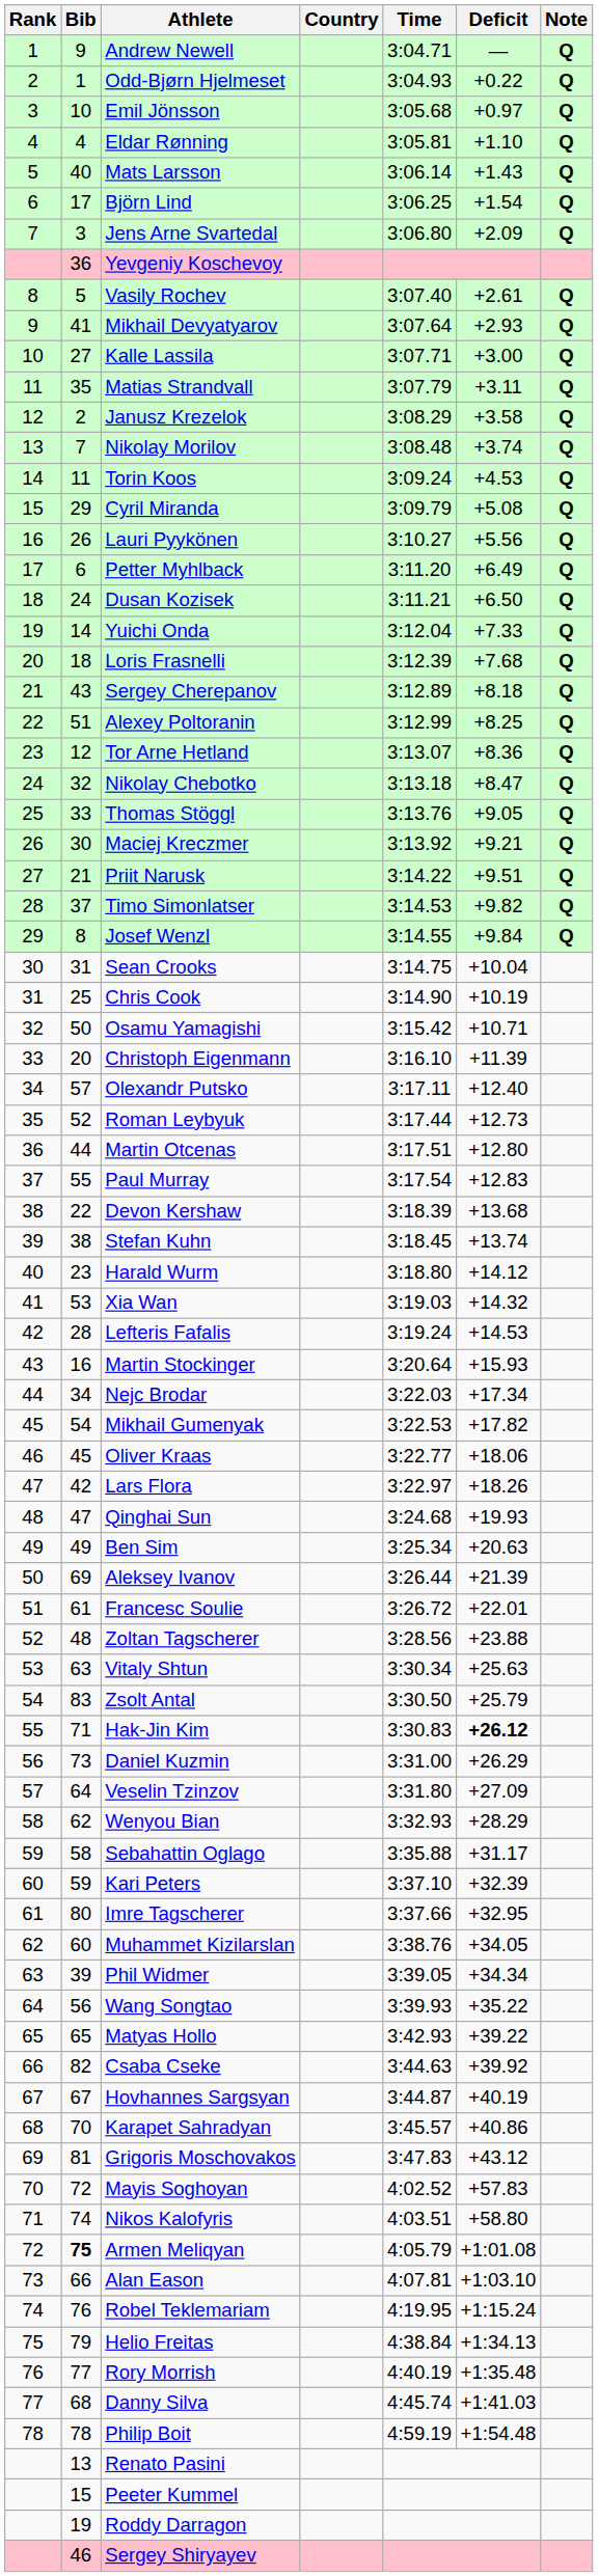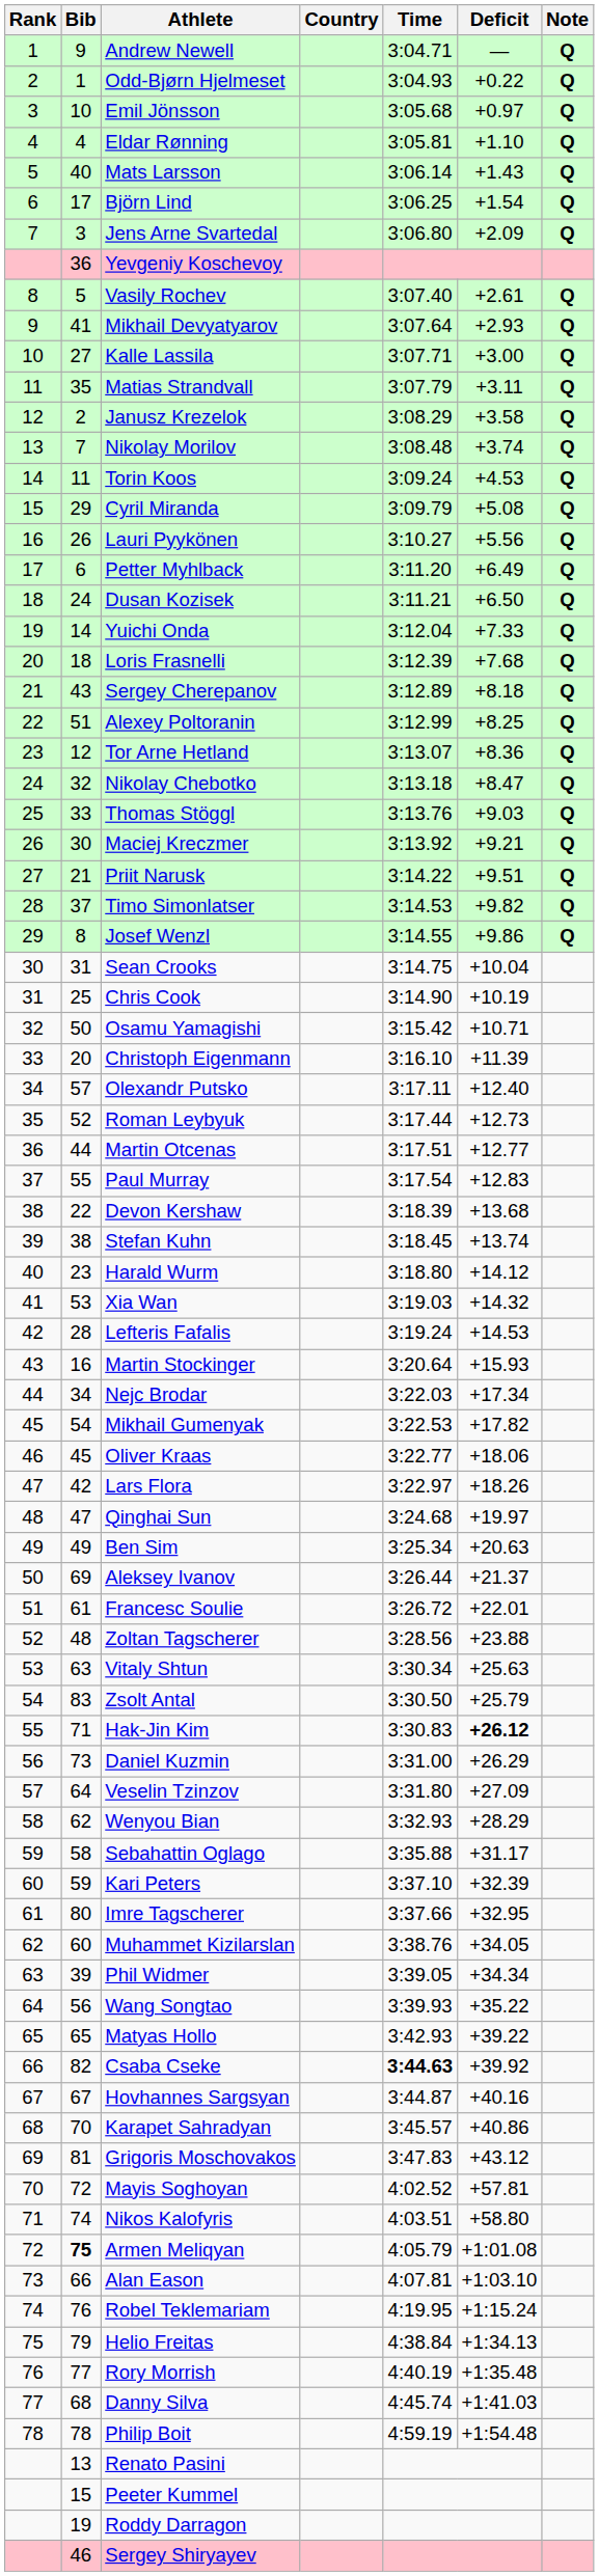Thomas Stöggl | Deficit: +9.05 -> +9.03
Josef Wenzl | Deficit: +9.84 -> +9.86
Martin Otcenas | Deficit: +12.80 -> +12.77
Qinghai Sun | Deficit: +19.93 -> +19.97
Aleksey Ivanov | Deficit: +21.39 -> +21.37
Csaba Cseke | Time: normal -> bold
Hovhannes Sargsyan | Deficit: +40.19 -> +40.16
Mayis Soghoyan | Deficit: +57.83 -> +57.81
